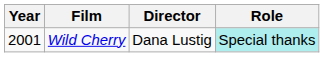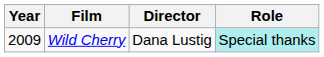Wild Cherry | Year: 2001 -> 2009
